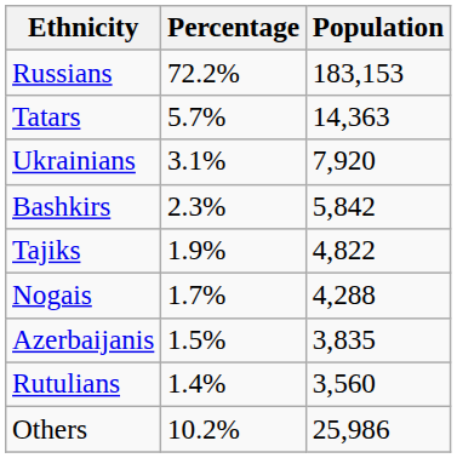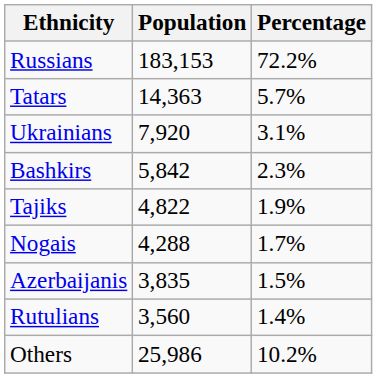columns swapped: Population <-> Percentage
